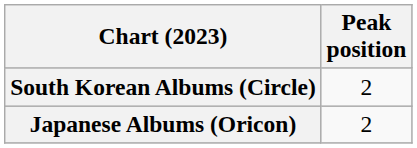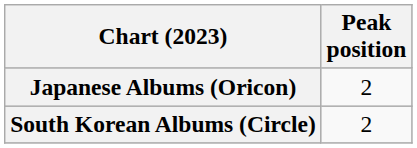rows swapped: Japanese Albums (Oricon) <-> South Korean Albums (Circle)
